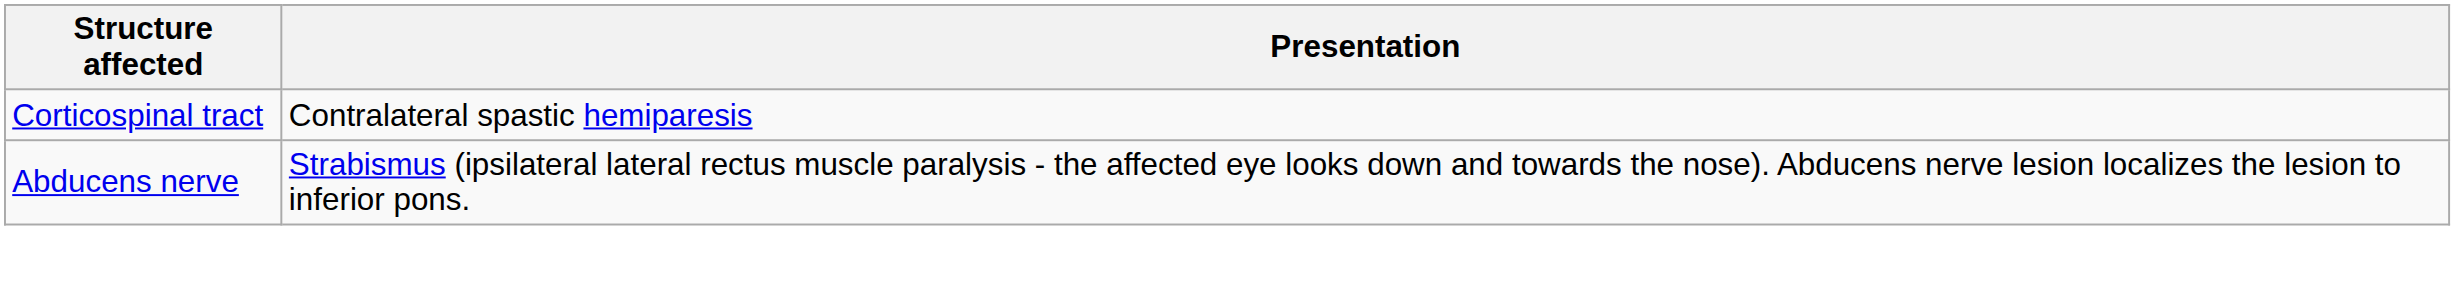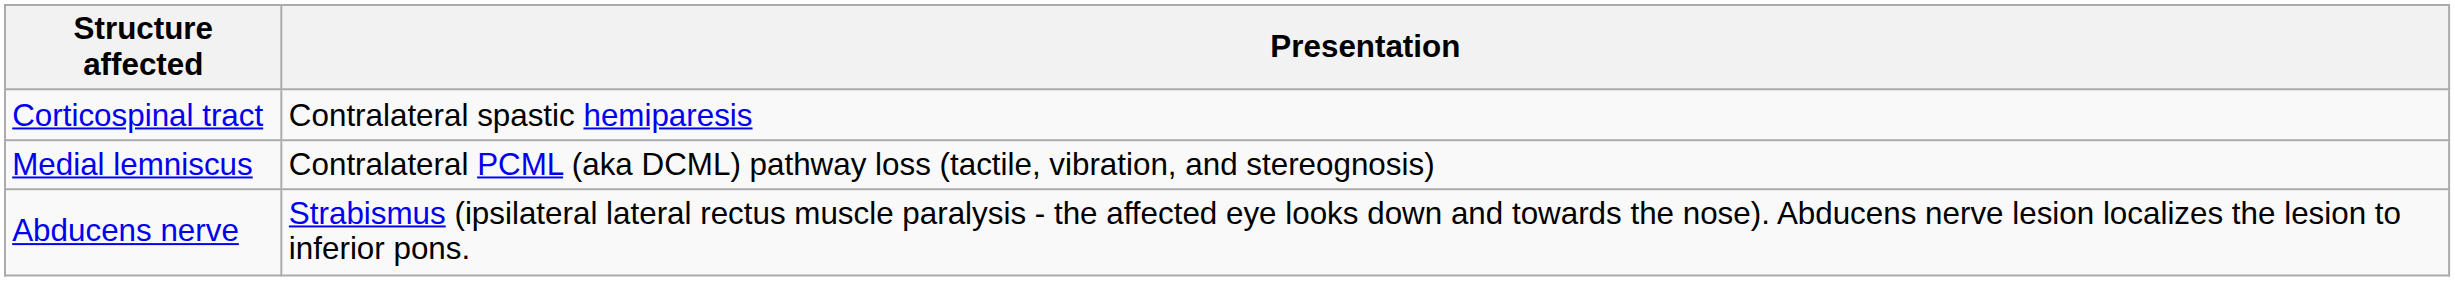+ row: Medial lemniscus | Contralateral PCML (aka DCML) pathway loss (tactile, vibration, and stereognosis)
